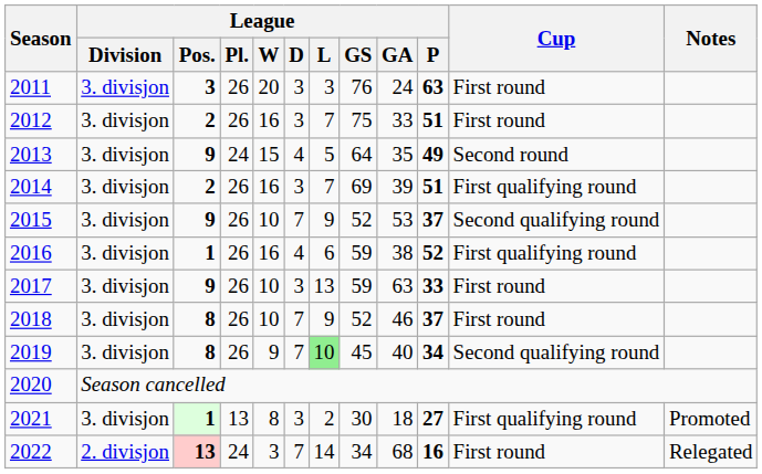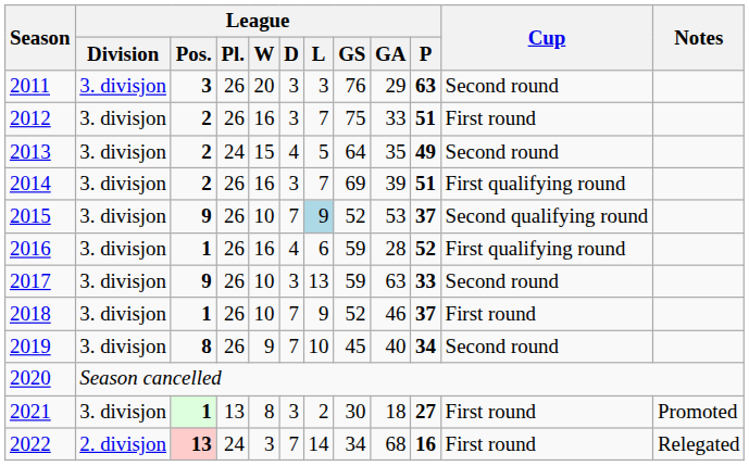2011 | League / GA: 24 -> 29
2011 | Cup: First round -> Second round
2013 | League / Pos.: 9 -> 2
2015 | League / L: no background -> lightblue background
2016 | League / GA: 38 -> 28
2017 | Cup: First round -> Second round
2018 | League / Pos.: 8 -> 1
2019 | League / L: lightgreen background -> no background
2019 | Cup: Second qualifying round -> Second round
2021 | Cup: First qualifying round -> First round
